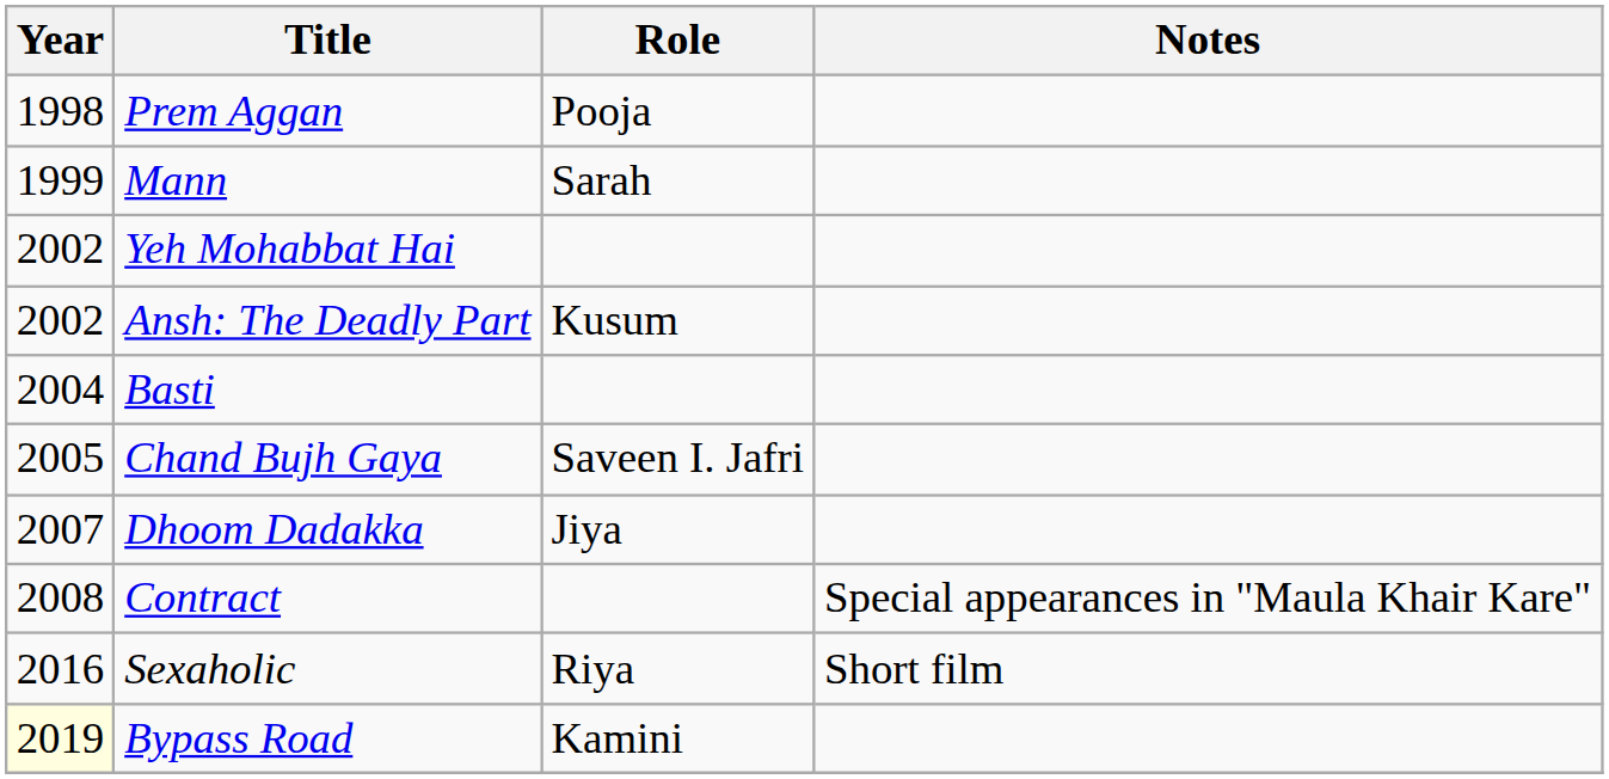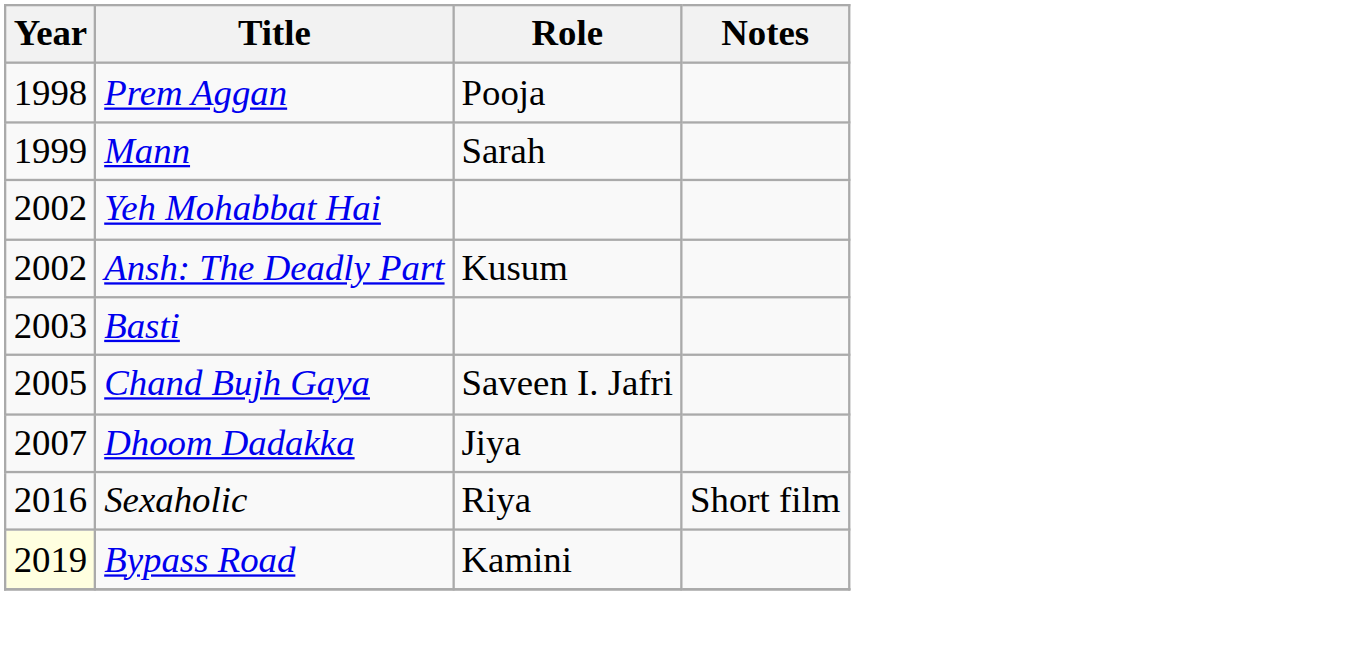Basti | Year: 2004 -> 2003
- row: 2008 | Contract | Special appearances in "Maula Khair Kare"
